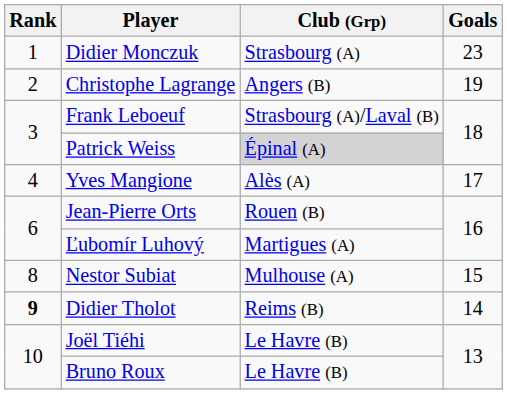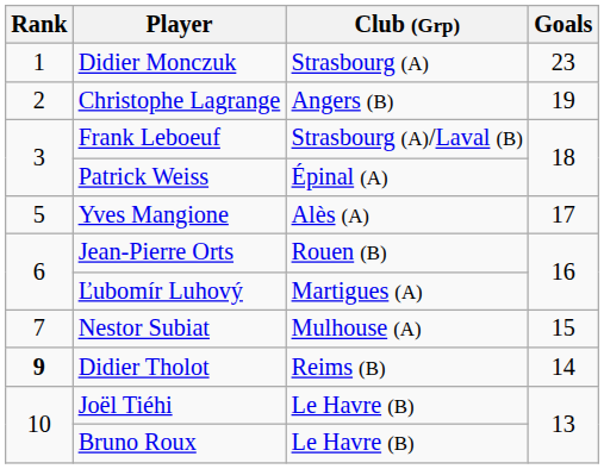Patrick Weiss | Club (Grp): lightgrey background -> no background
Yves Mangione | Rank: 4 -> 5
Nestor Subiat | Rank: 8 -> 7
